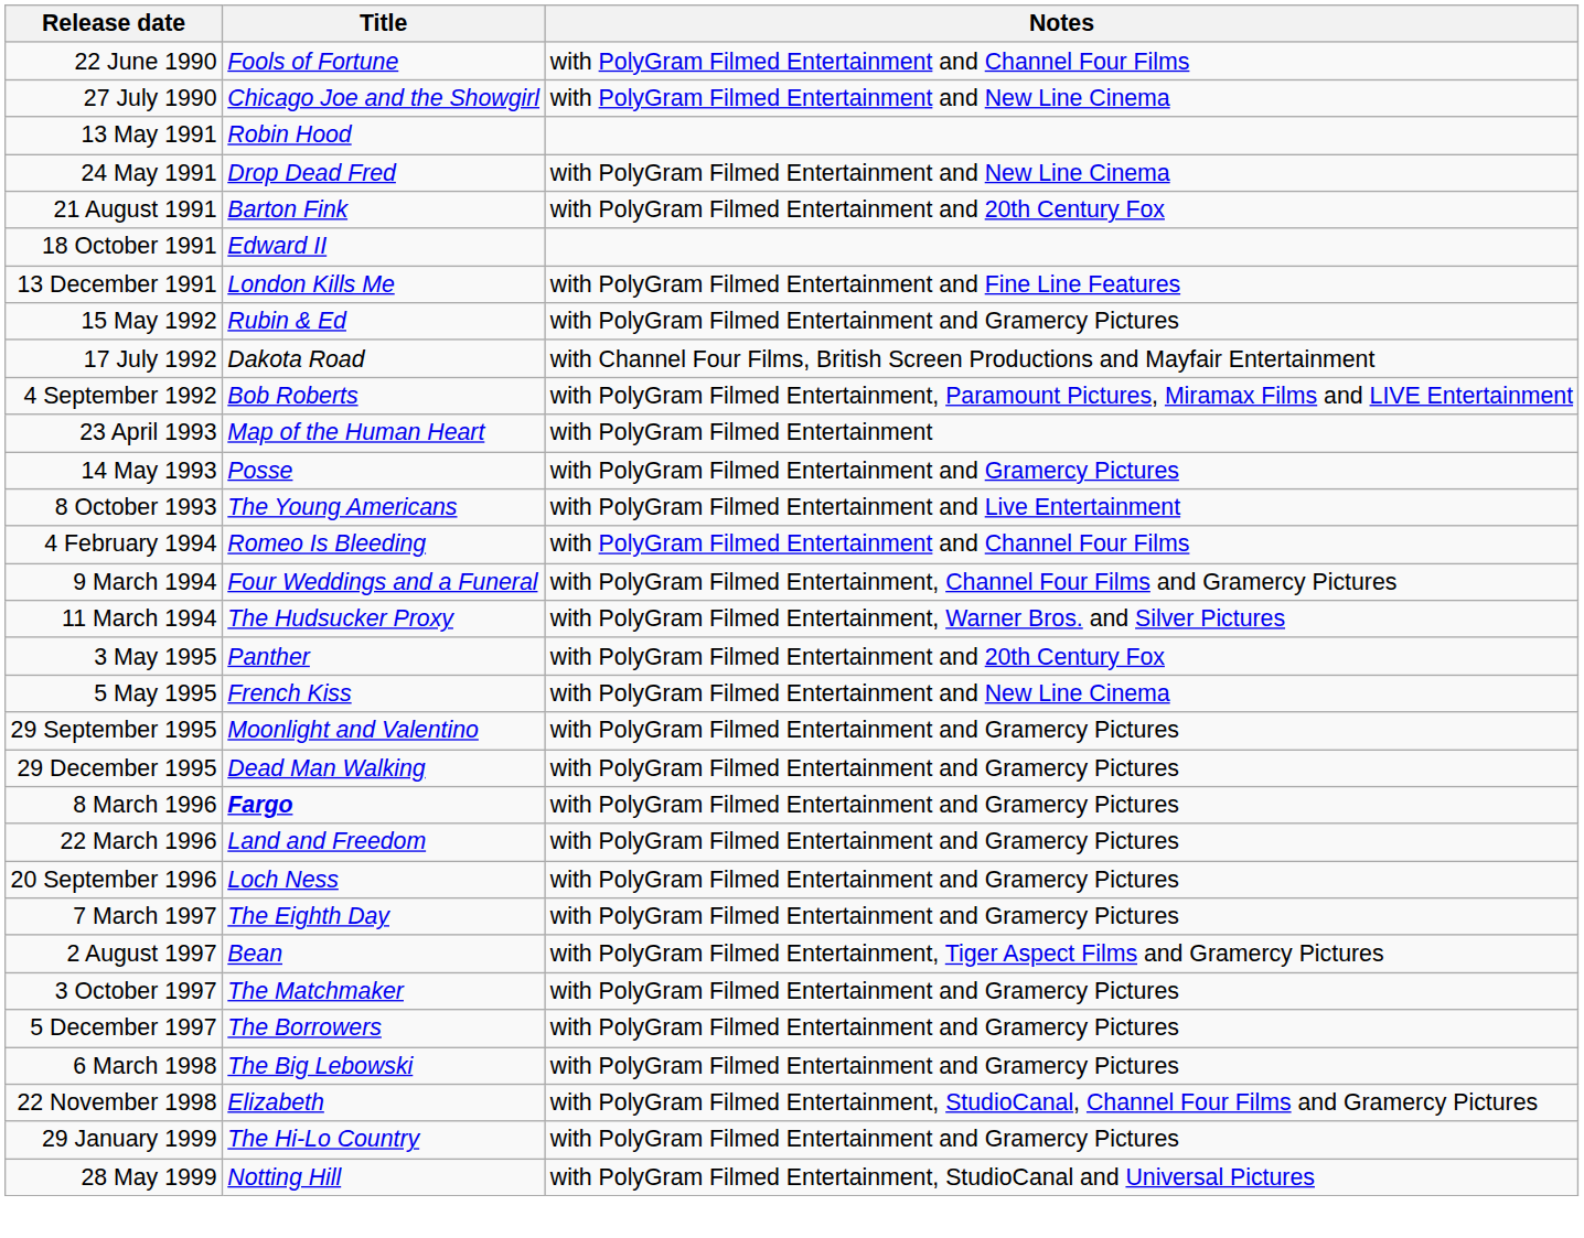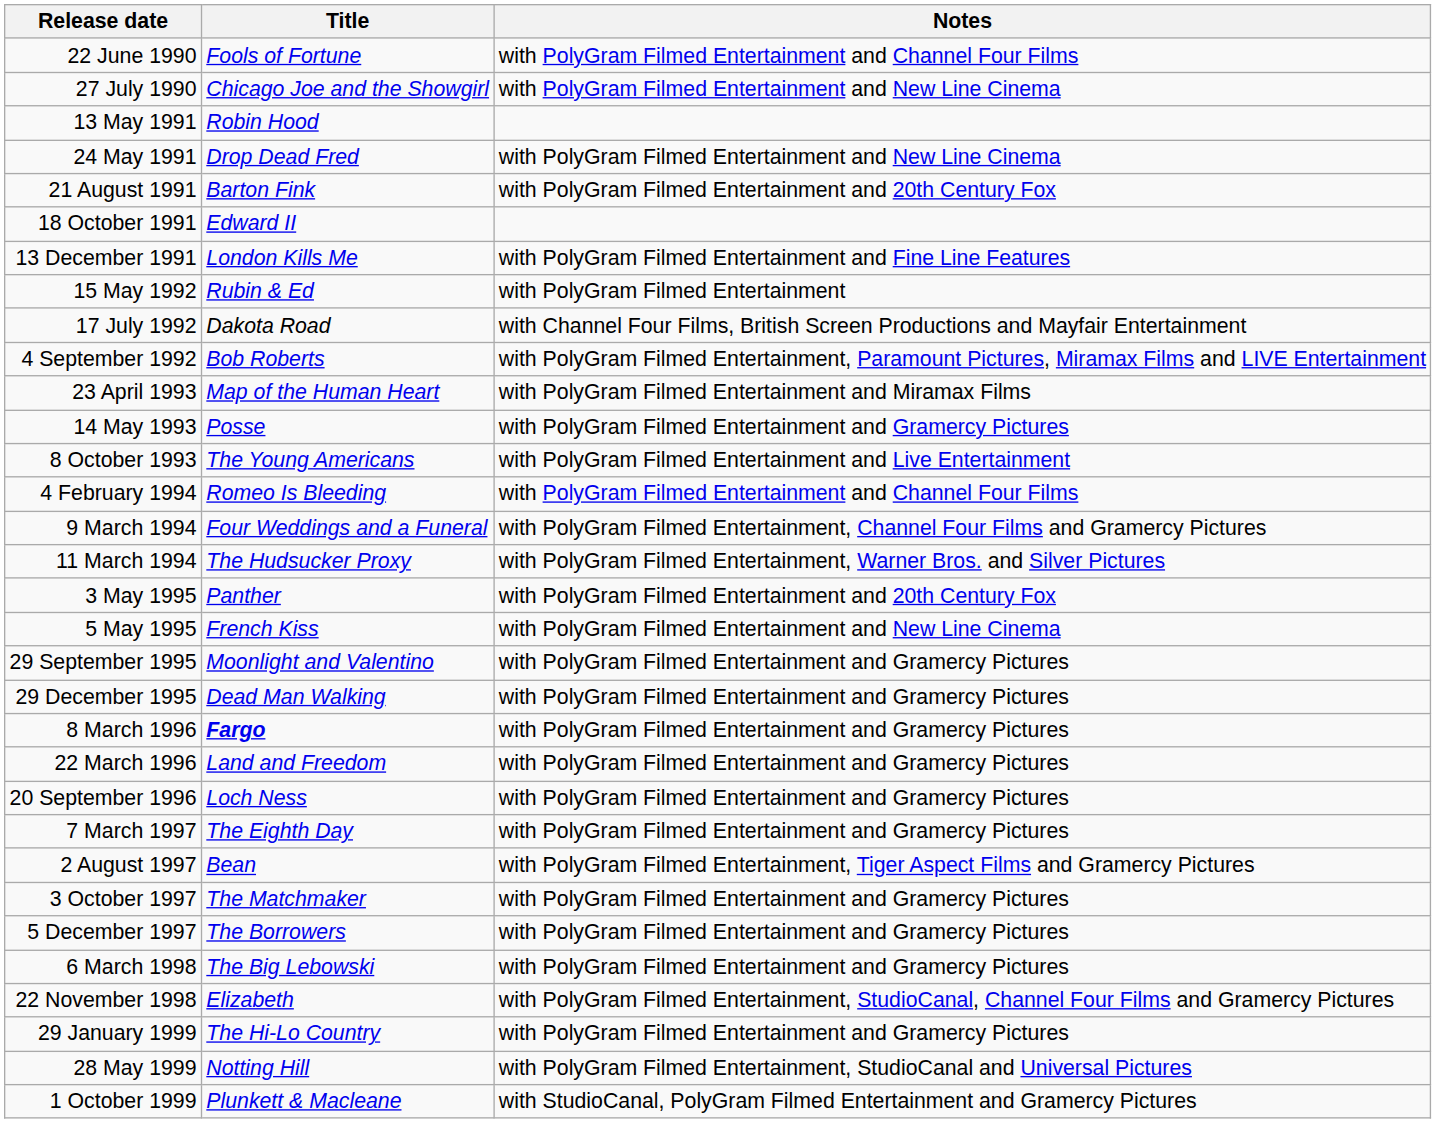15 May 1992 | Notes: with PolyGram Filmed Entertainment and Gramercy Pictures -> with PolyGram Filmed Entertainment
23 April 1993 | Notes: with PolyGram Filmed Entertainment -> with PolyGram Filmed Entertainment and Miramax Films
+ row: 1 October 1999 | Plunkett & Macleane | with StudioCanal, PolyGram Filmed Entertainment and Gramercy Pictures
